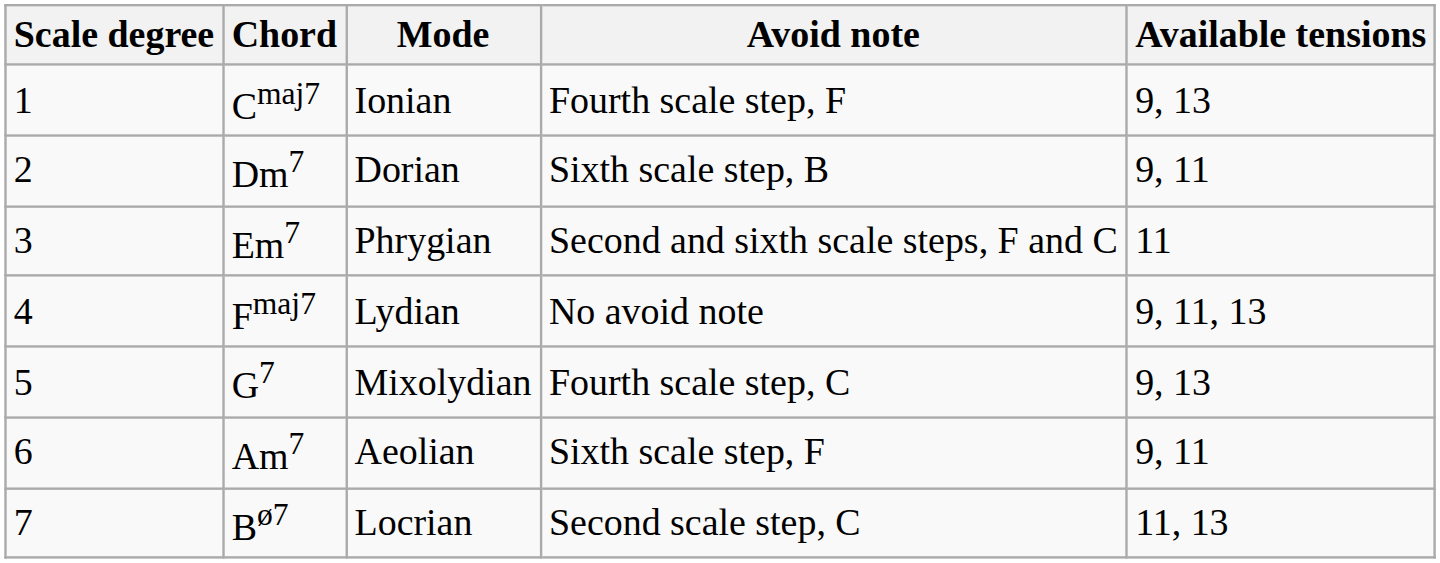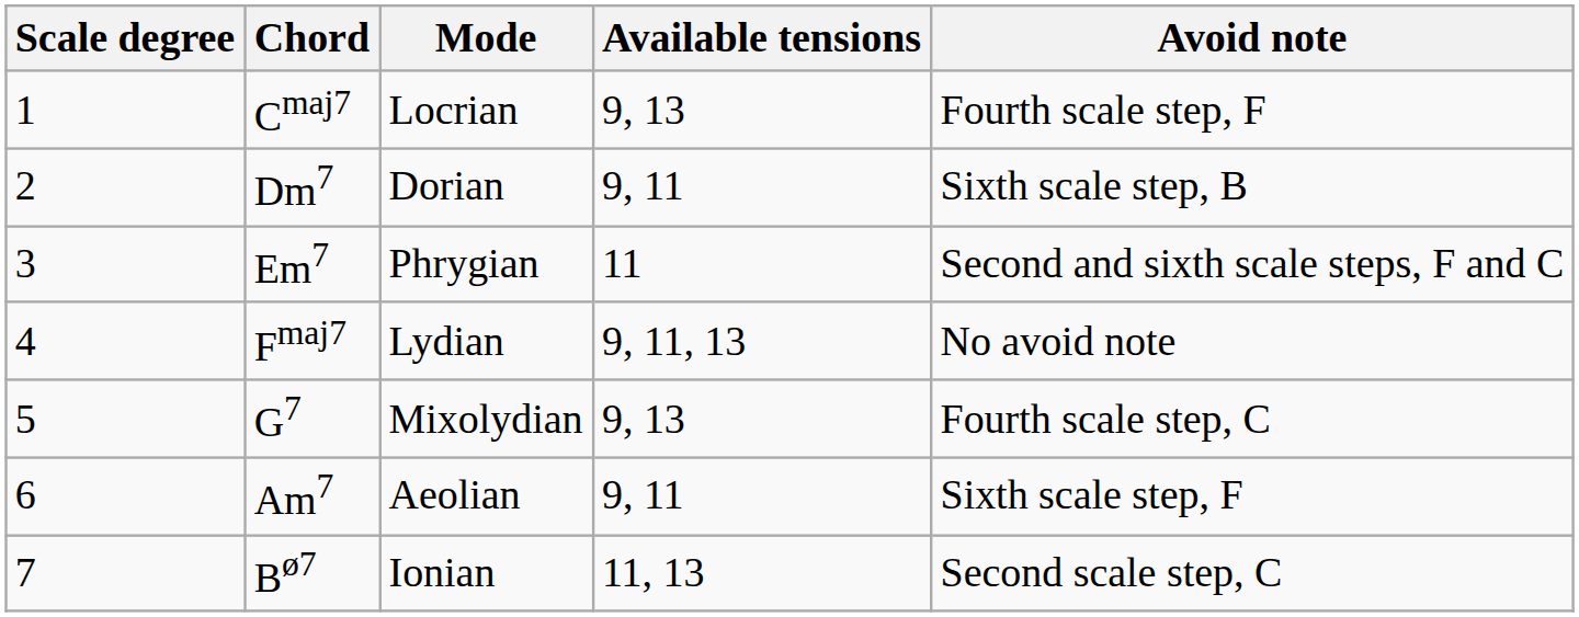columns swapped: Avoid note <-> Available tensions
Cmaj7 | Mode: Ionian -> Locrian
Bø7 | Mode: Locrian -> Ionian
